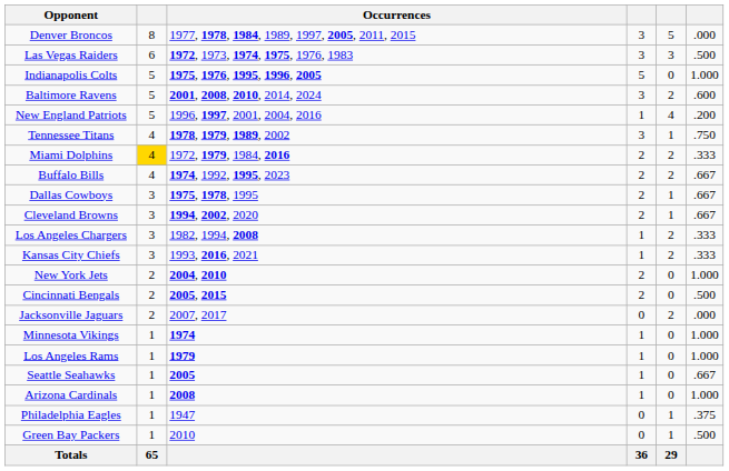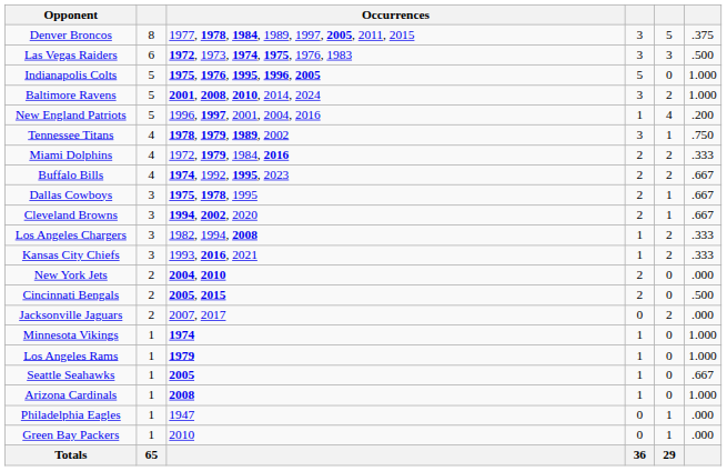Denver Broncos | column 6: .000 -> .375
Baltimore Ravens | column 6: .600 -> 1.000
Miami Dolphins | column 2: gold background -> no background
New York Jets | column 6: 1.000 -> .000
Philadelphia Eagles | column 6: .375 -> .000
Green Bay Packers | column 6: .500 -> .000
